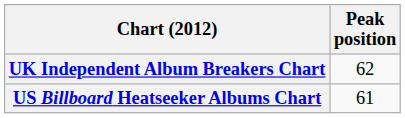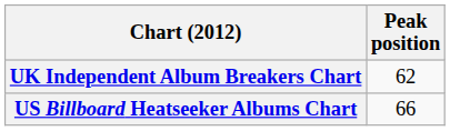US Billboard Heatseeker Albums Chart | Peak position: 61 -> 66
